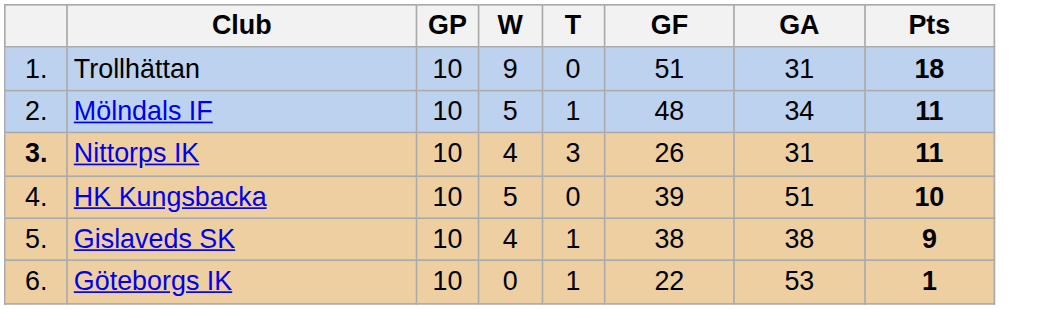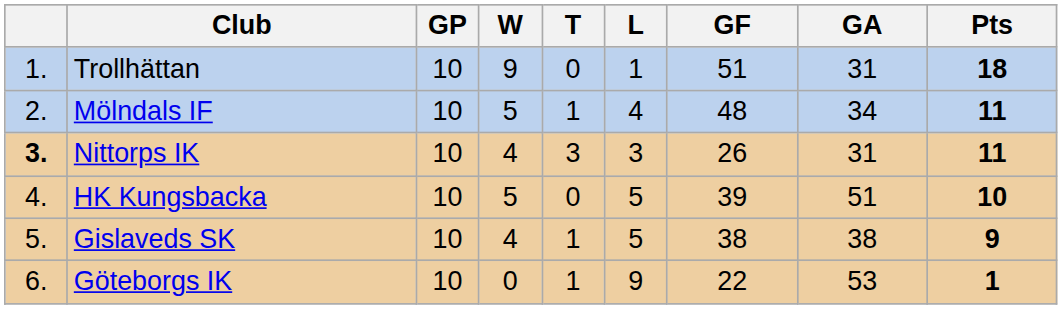+ column: L | 1 | 4 | 3 | 5 | 5 | 9
